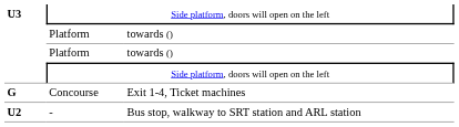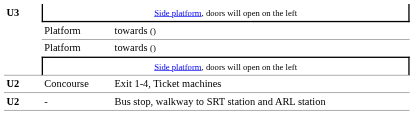Concourse | column 1: G -> U2
